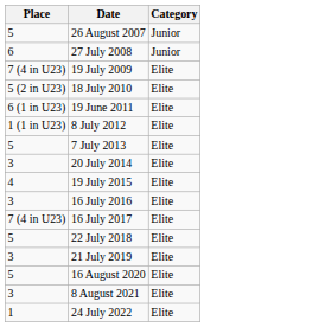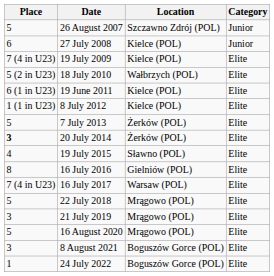+ column: Location | Szczawno Zdrój (POL) | Kielce (POL) | Kielce (POL) | Wałbrzych (POL) | Kielce (POL) | Kielce (POL) | Żerków (POL) | Żerków (POL) | Sławno (POL) | Gielniów (POL) | Warsaw (POL) | Mrągowo (POL) | Mrągowo (POL) | Mrągowo (POL) | Boguszów Gorce (POL) | Boguszów Gorce (POL)
20 July 2014 | Place: normal -> bold
16 July 2016 | Place: 3 -> 8
